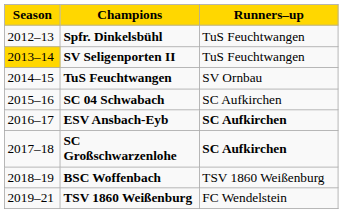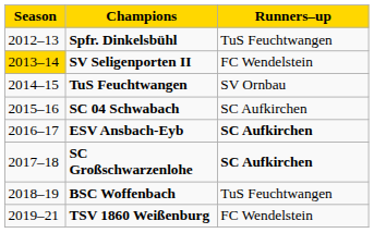SV Seligenporten II | Runners–up: TuS Feuchtwangen -> FC Wendelstein
BSC Woffenbach | Runners–up: TSV 1860 Weißenburg -> TuS Feuchtwangen
